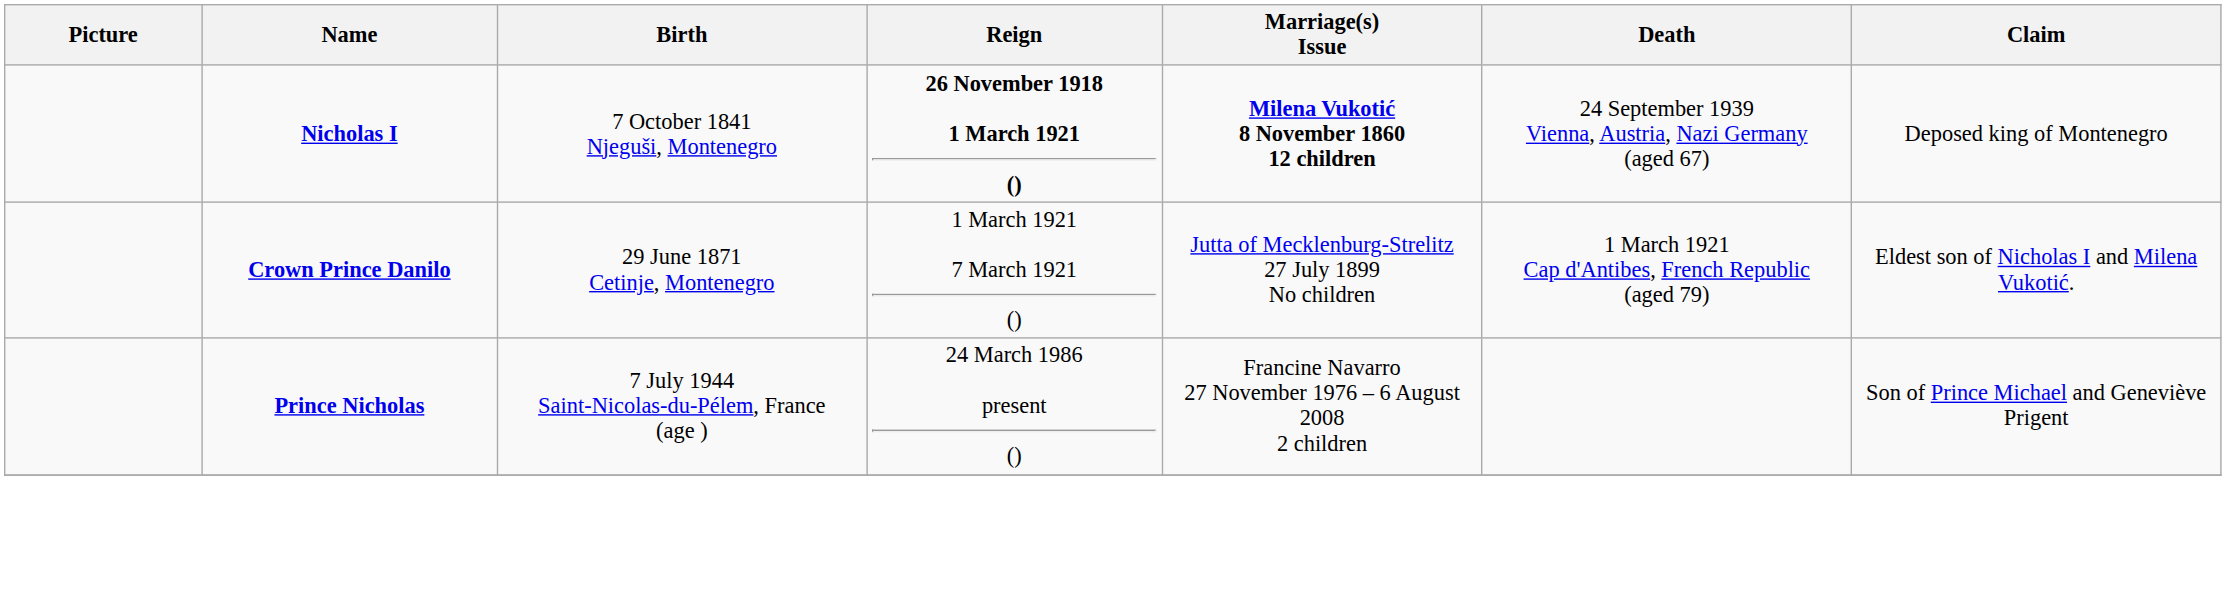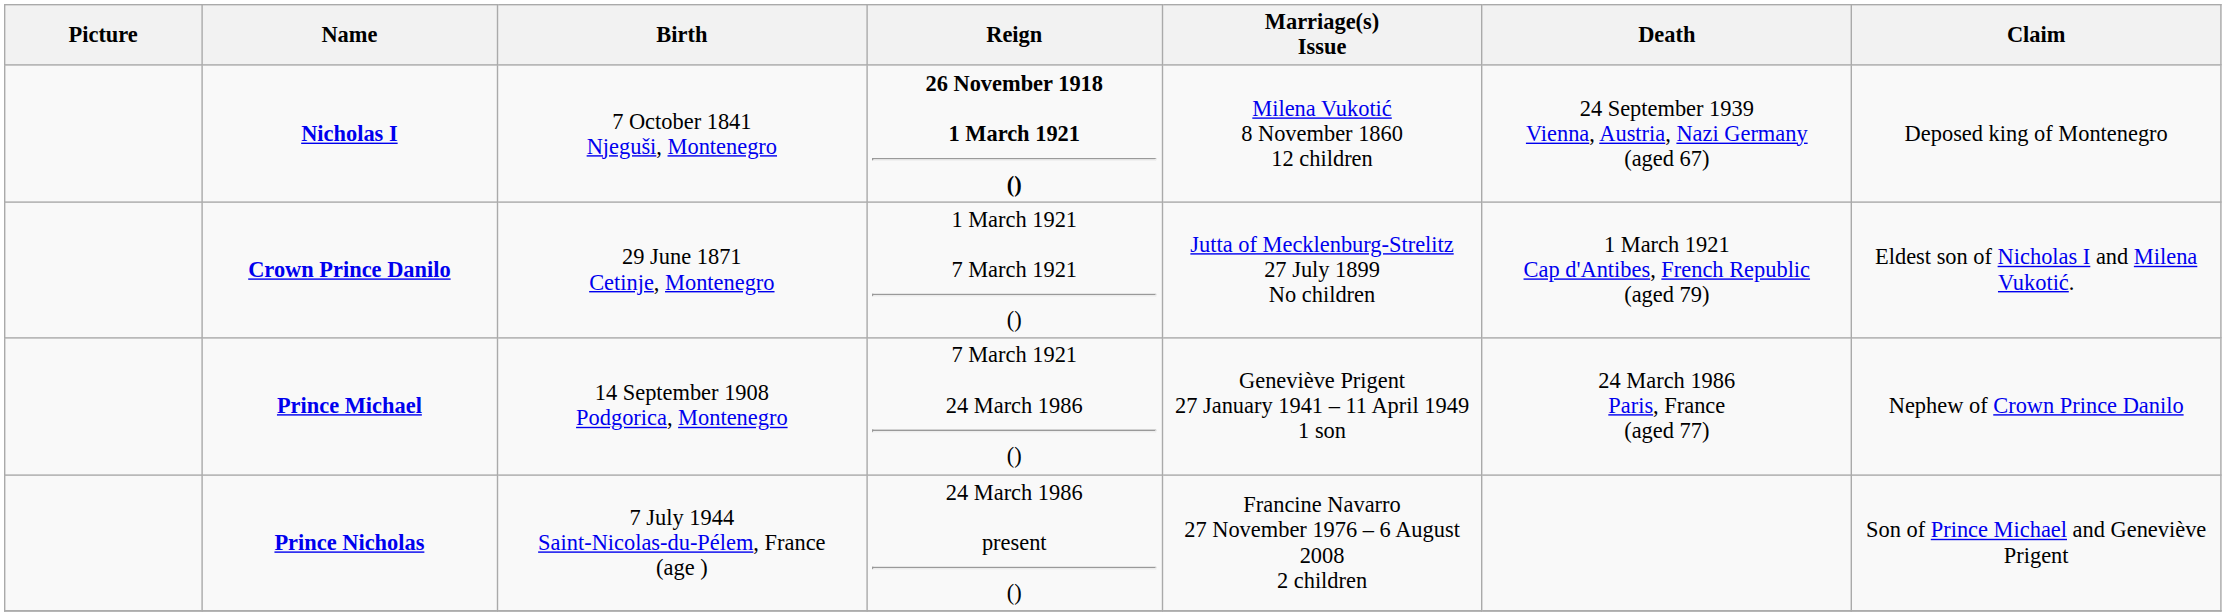Nicholas I | Marriage(s) Issue: bold -> normal
+ row: Prince Michael | 14 September 1908 Podgorica, Montenegro | 7 March 1921 24 March 1986 () | Geneviève Prigent 27 January 1941 – 11 April 1949 1 son | 24 March 1986 Paris, France (aged 77) | Nephew of Crown Prince Danilo
